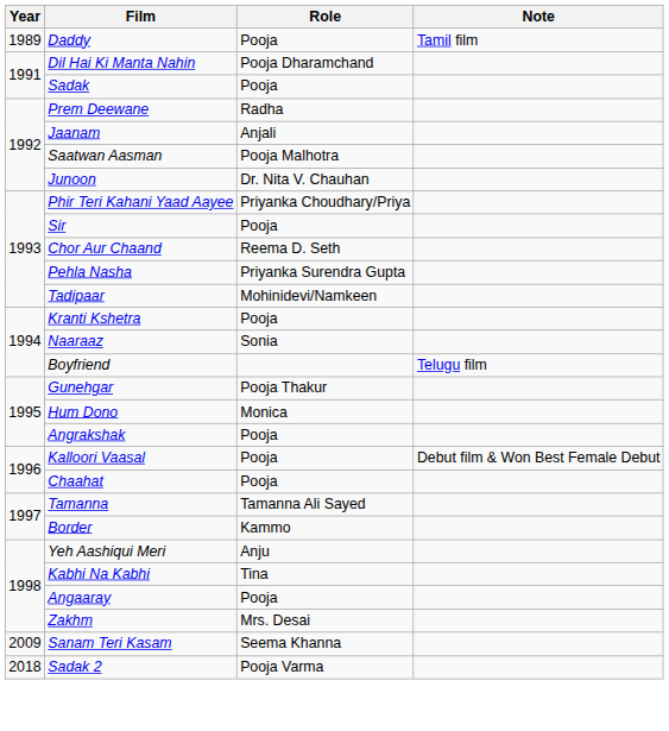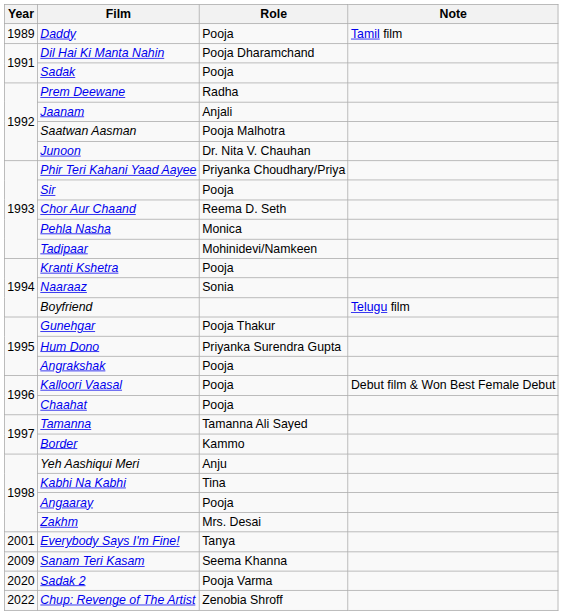Pehla Nasha | Role: Priyanka Surendra Gupta -> Monica
Hum Dono | Role: Monica -> Priyanka Surendra Gupta
+ row: 2001 | Everybody Says I'm Fine! | Tanya
Sadak 2 | Year: 2018 -> 2020
+ row: 2022 | Chup: Revenge of The Artist | Zenobia Shroff
